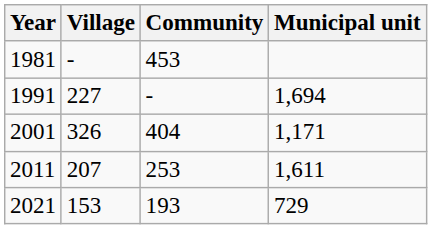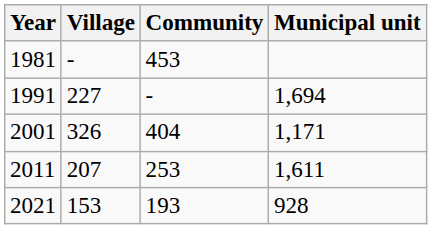2021 | Municipal unit: 729 -> 928
